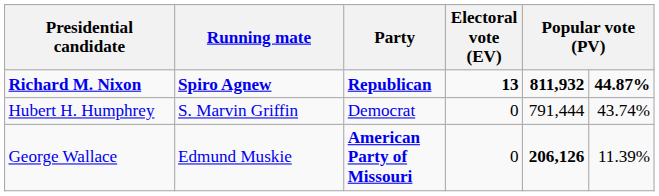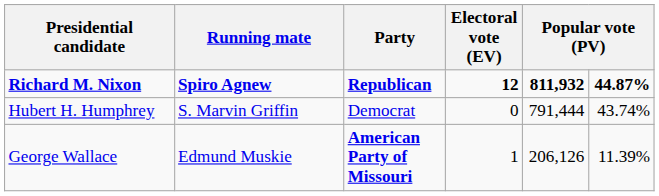Richard M. Nixon | Electoral vote (EV): 13 -> 12
George Wallace | Electoral vote (EV): 0 -> 1
George Wallace | column 5: bold -> normal
